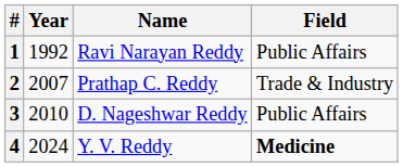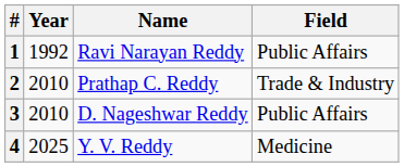2 | Year: 2007 -> 2010
4 | Year: 2024 -> 2025
4 | column 4: bold -> normal
